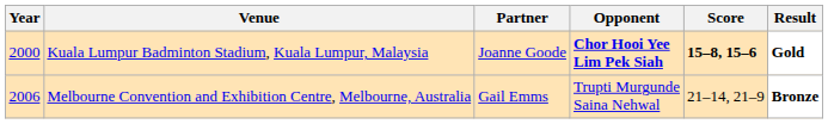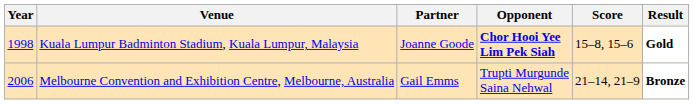Kuala Lumpur Badminton Stadium, Kuala Lumpur, Malaysia | Year: 2000 -> 1998
Kuala Lumpur Badminton Stadium, Kuala Lumpur, Malaysia | Score: bold -> normal
